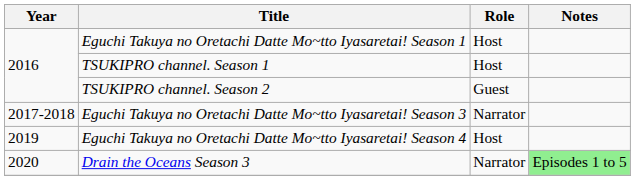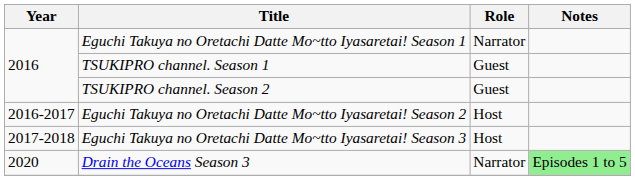Eguchi Takuya no Oretachi Datte Mo~tto Iyasaretai! Season 1 | Role: Host -> Narrator
TSUKIPRO channel. Season 1 | Role: Host -> Guest
+ row: 2016-2017 | Eguchi Takuya no Oretachi Datte Mo~tto Iyasaretai! Season 2 | Host
Eguchi Takuya no Oretachi Datte Mo~tto Iyasaretai! Season 3 | Role: Narrator -> Host
- row: 2019 | Eguchi Takuya no Oretachi Datte Mo~tto Iyasaretai! Season 4 | Host
